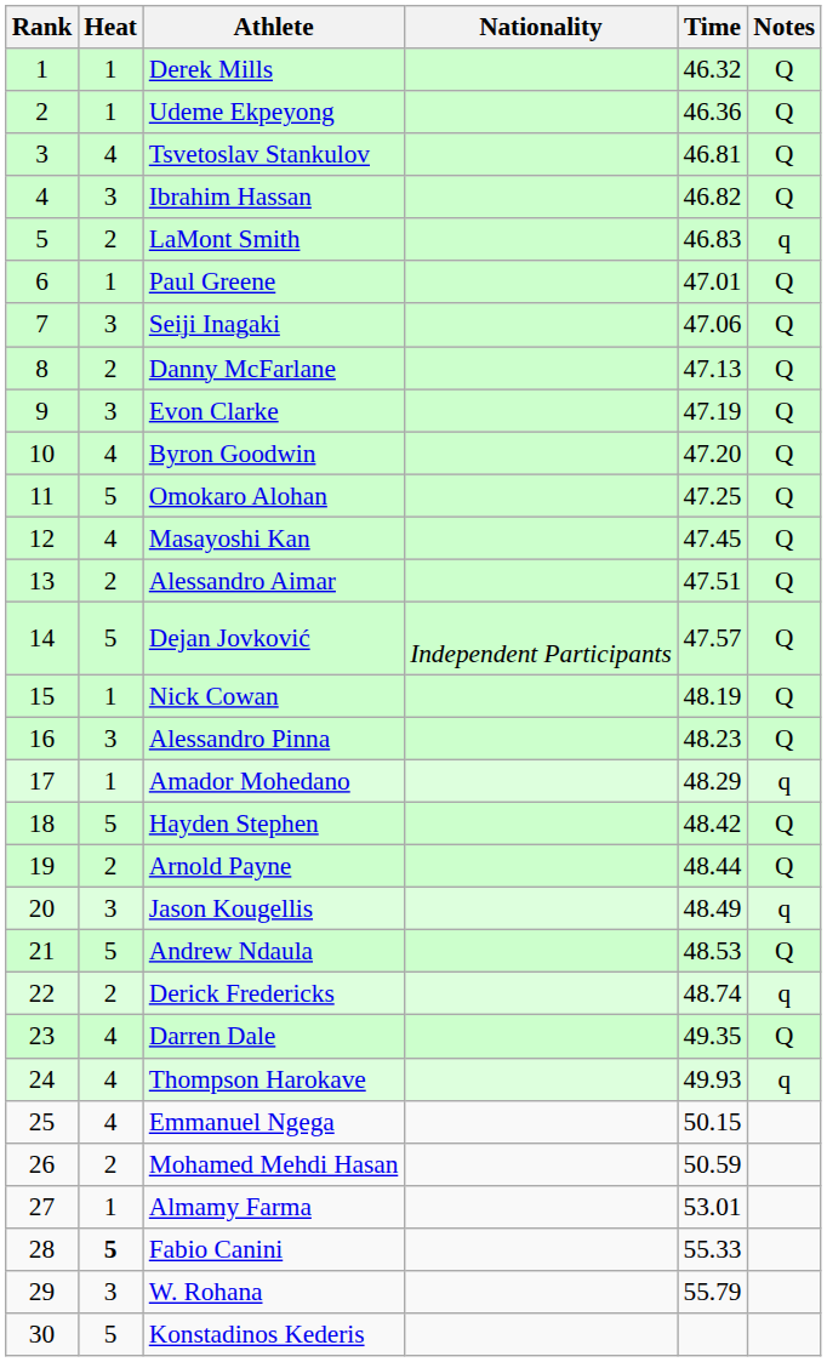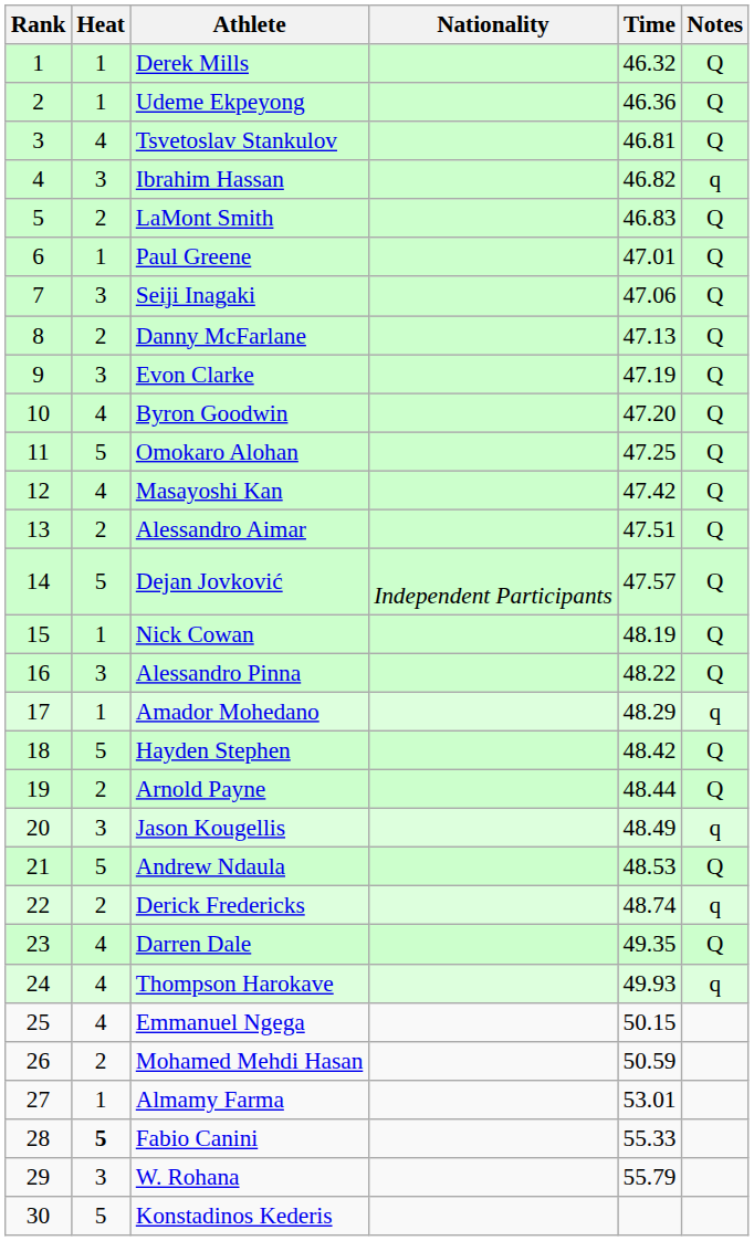Ibrahim Hassan | Notes: Q -> q
LaMont Smith | Notes: q -> Q
Masayoshi Kan | Time: 47.45 -> 47.42
Alessandro Pinna | Time: 48.23 -> 48.22
